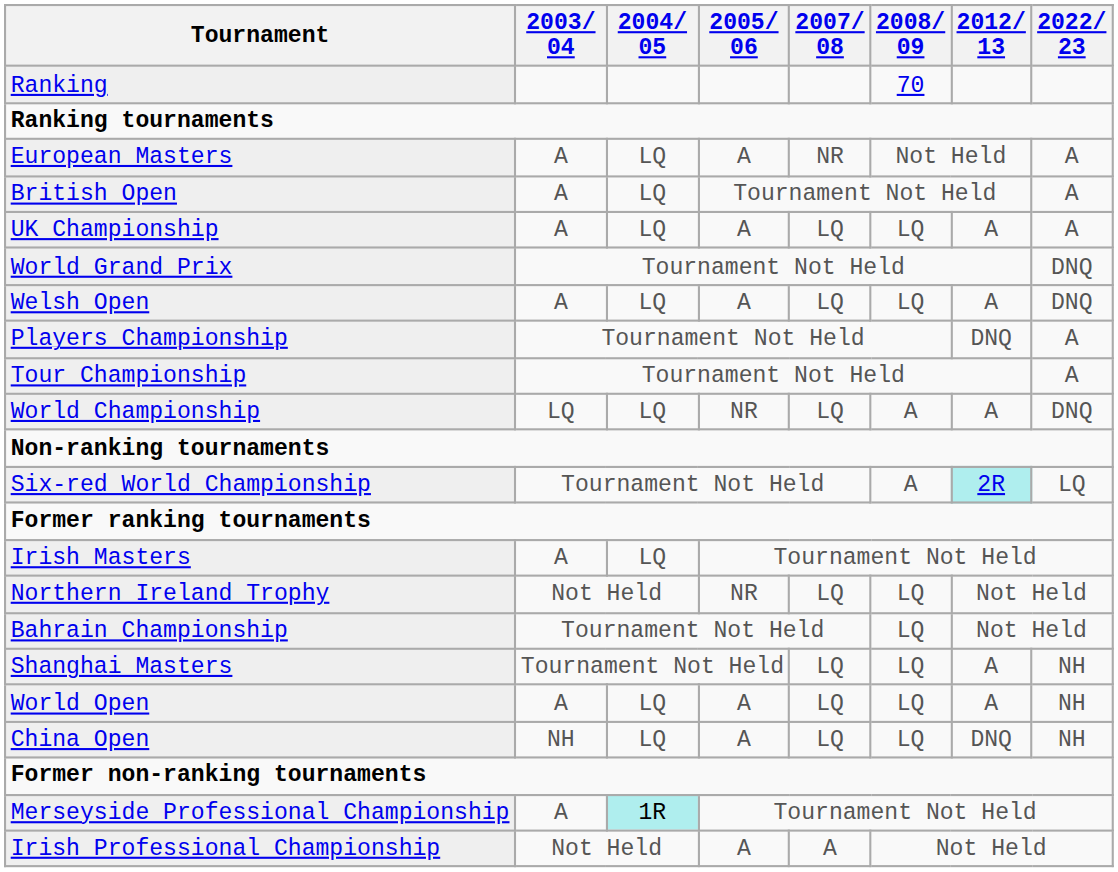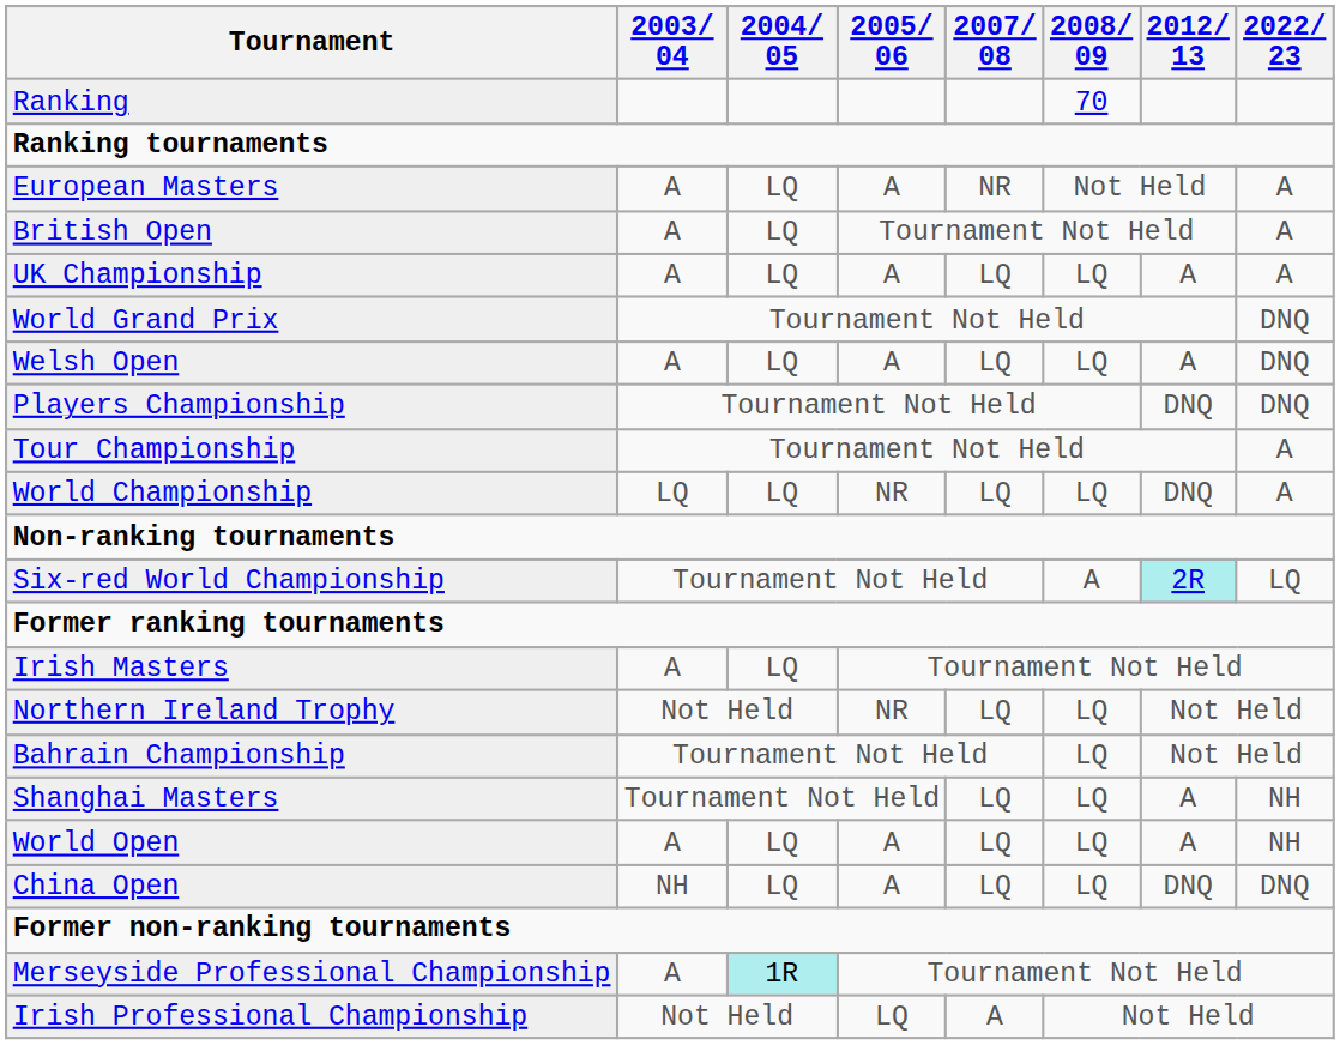Players Championship | 2022/ 23: A -> DNQ
World Championship | 2008/ 09: A -> LQ
World Championship | 2012/ 13: A -> DNQ
World Championship | 2022/ 23: DNQ -> A
China Open | 2022/ 23: NH -> DNQ
Irish Professional Championship | 2005/ 06: A -> LQ
